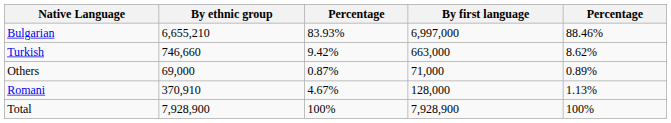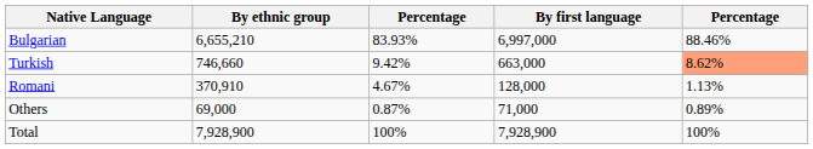Turkish | column 5: no background -> lightsalmon background
rows swapped: Romani <-> Others
